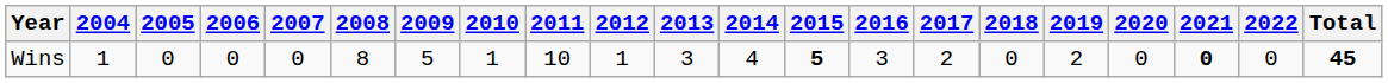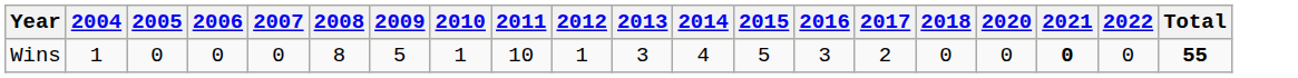- column: 2019 | 2
Wins | 2015: bold -> normal
Wins | Total: 45 -> 55
